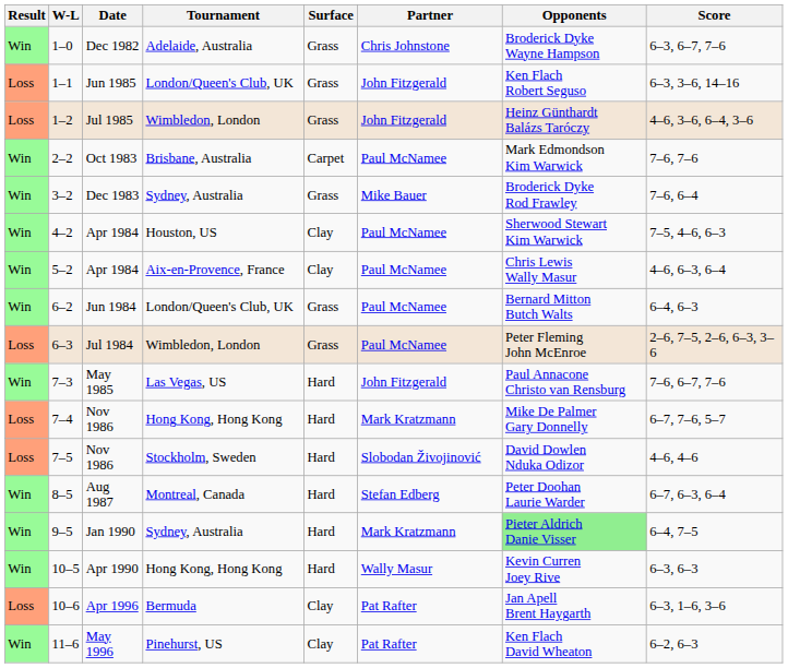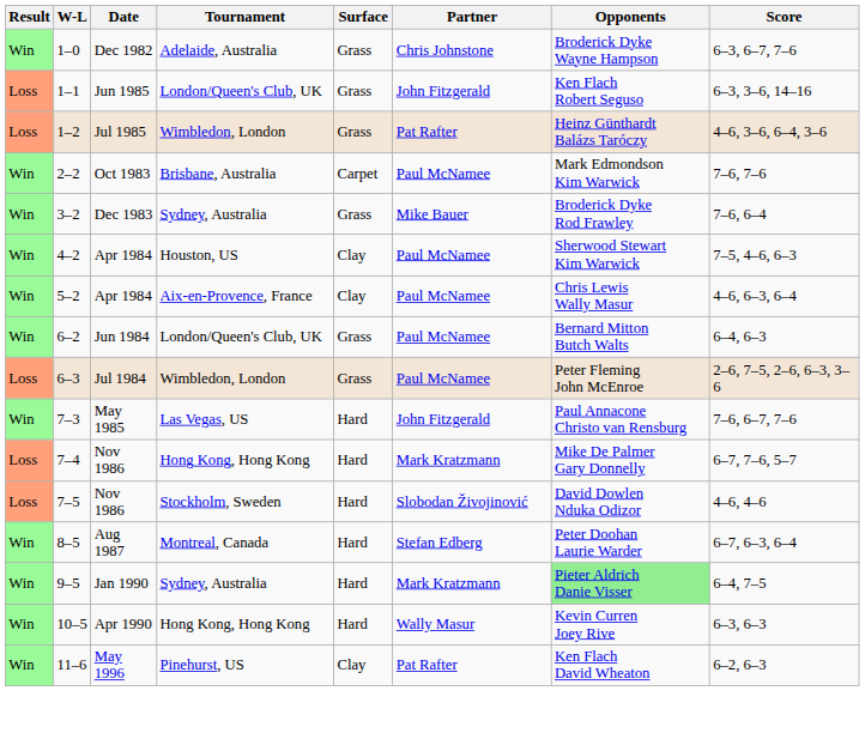1–2 | Partner: John Fitzgerald -> Pat Rafter
- row: Loss | 10–6 | Apr 1996 | Bermuda | Clay | Pat Rafter | Jan Apell Brent Haygarth | 6–3, 1–6, 3–6
